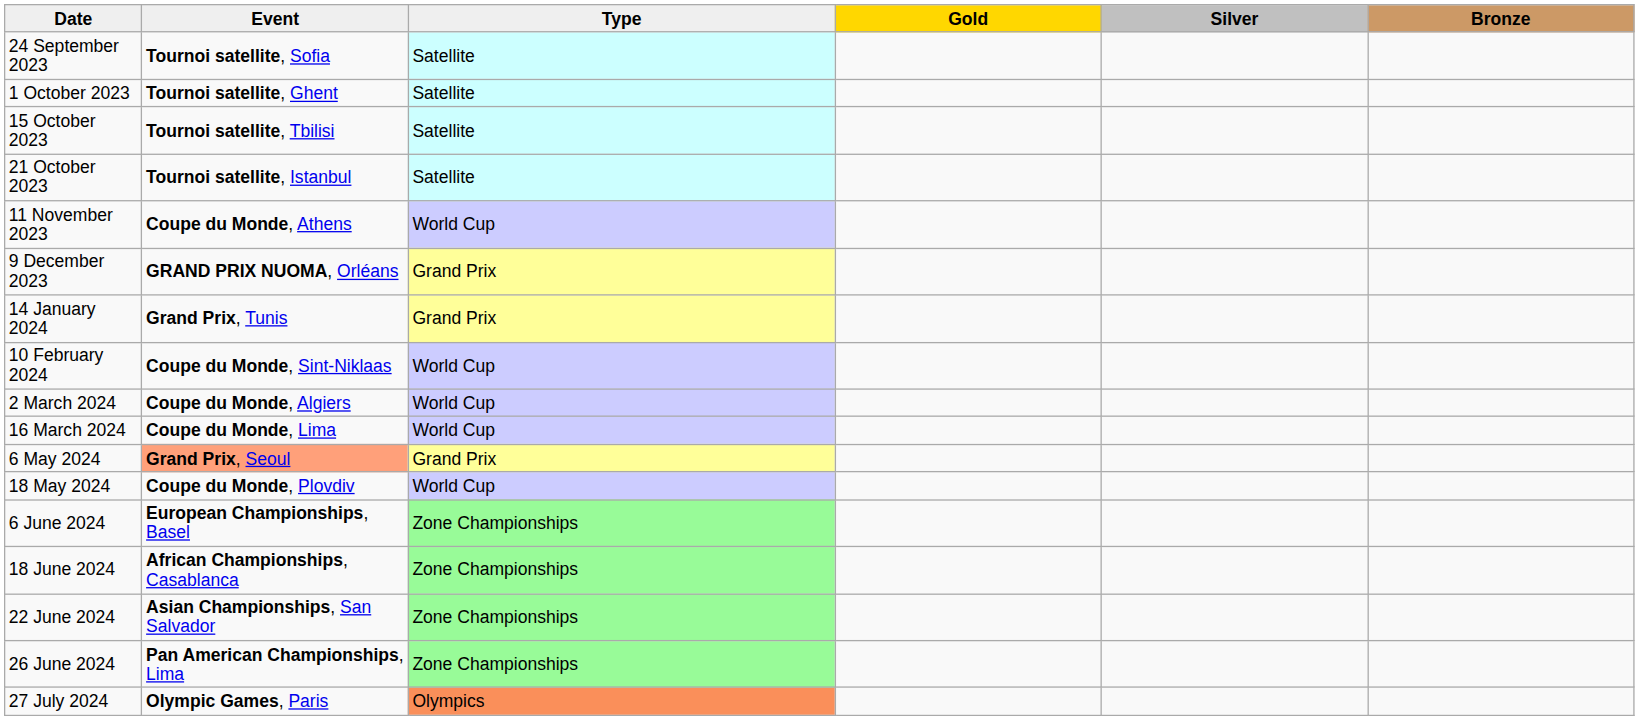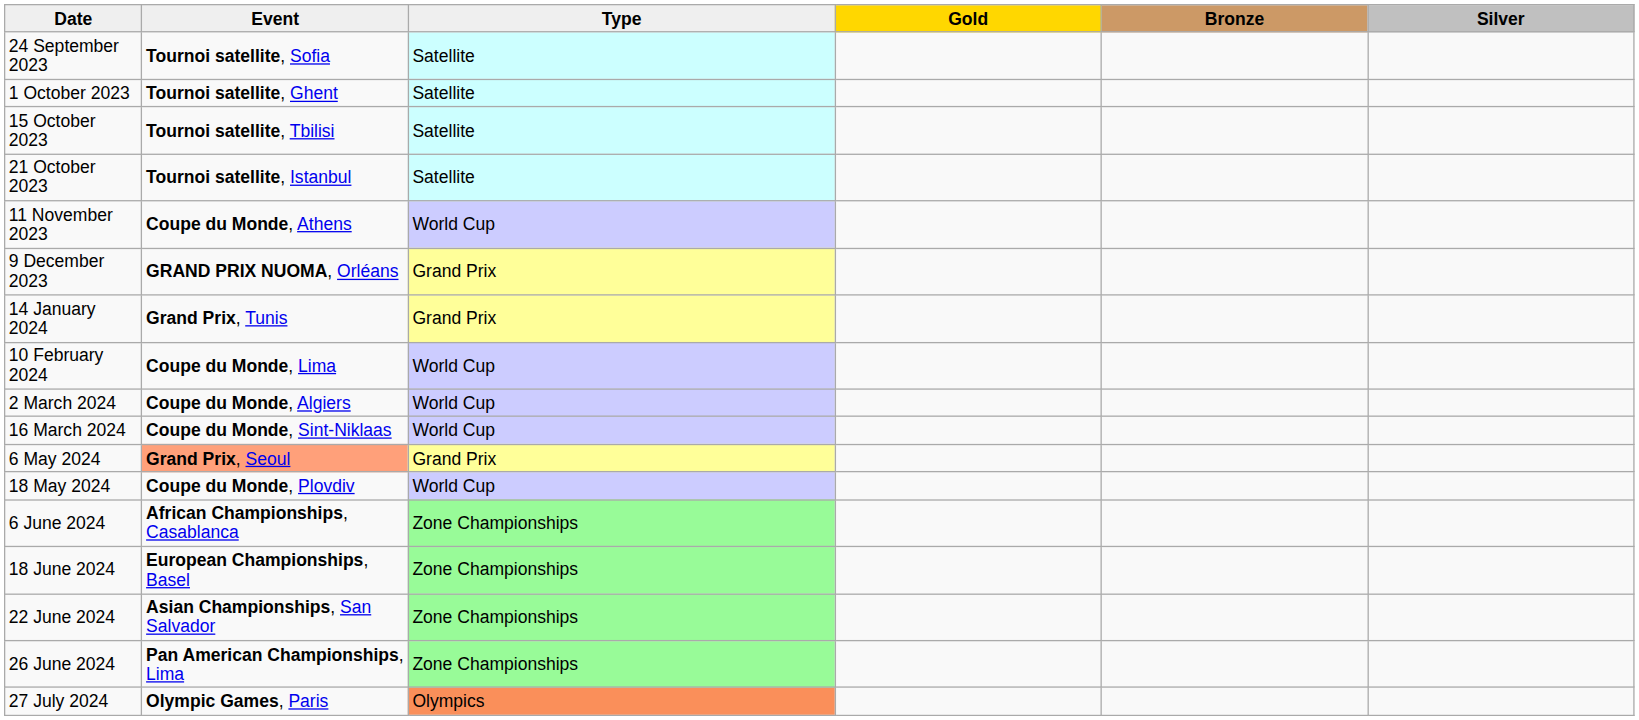columns swapped: Silver <-> Bronze
10 February 2024 | Event: Coupe du Monde, Sint-Niklaas -> Coupe du Monde, Lima
16 March 2024 | Event: Coupe du Monde, Lima -> Coupe du Monde, Sint-Niklaas
6 June 2024 | Event: European Championships, Basel -> African Championships, Casablanca
18 June 2024 | Event: African Championships, Casablanca -> European Championships, Basel
